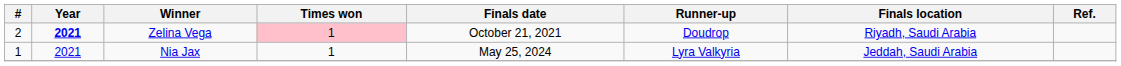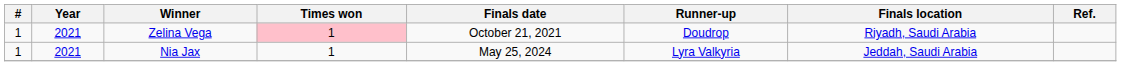Zelina Vega | #: 2 -> 1
Zelina Vega | Year: bold -> normal
